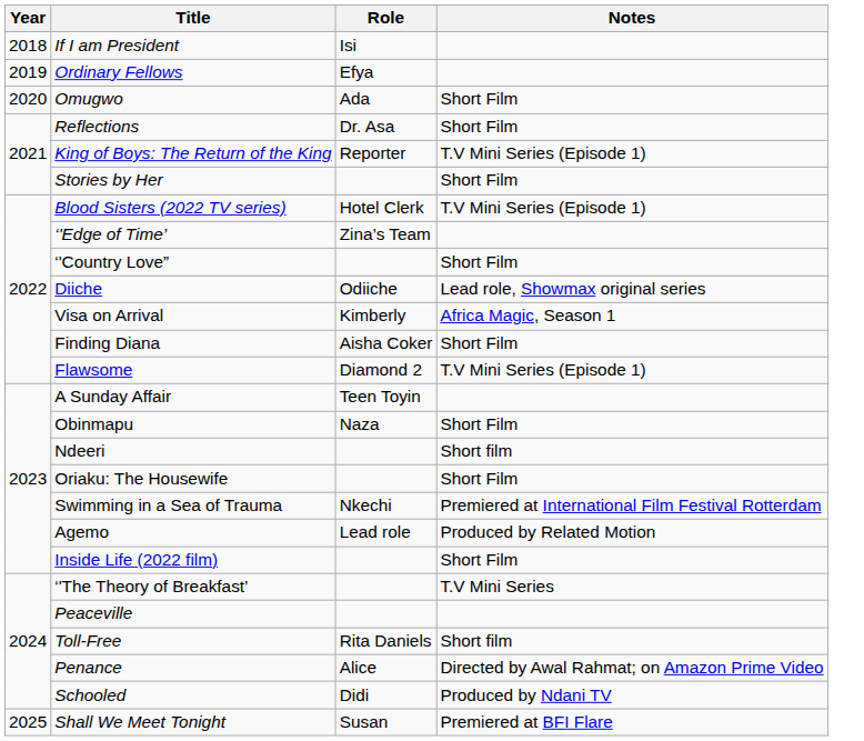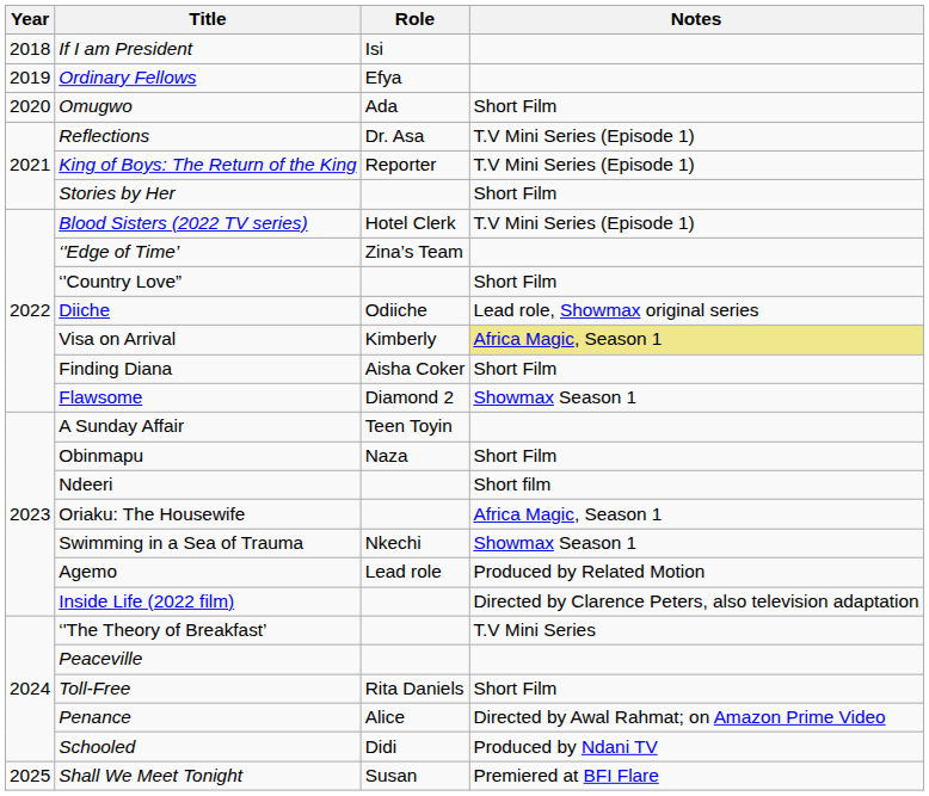Reflections | Notes: Short Film -> T.V Mini Series (Episode 1)
Visa on Arrival | Notes: no background -> khaki background
Flawsome | Notes: T.V Mini Series (Episode 1) -> Showmax Season 1
Oriaku: The Housewife | Notes: Short Film -> Africa Magic, Season 1
Swimming in a Sea of Trauma | Notes: Premiered at International Film Festival Rotterdam -> Showmax Season 1
Inside Life (2022 film) | Notes: Short Film -> Directed by Clarence Peters, also television adaptation
Toll-Free | Notes: Short film -> Short Film
